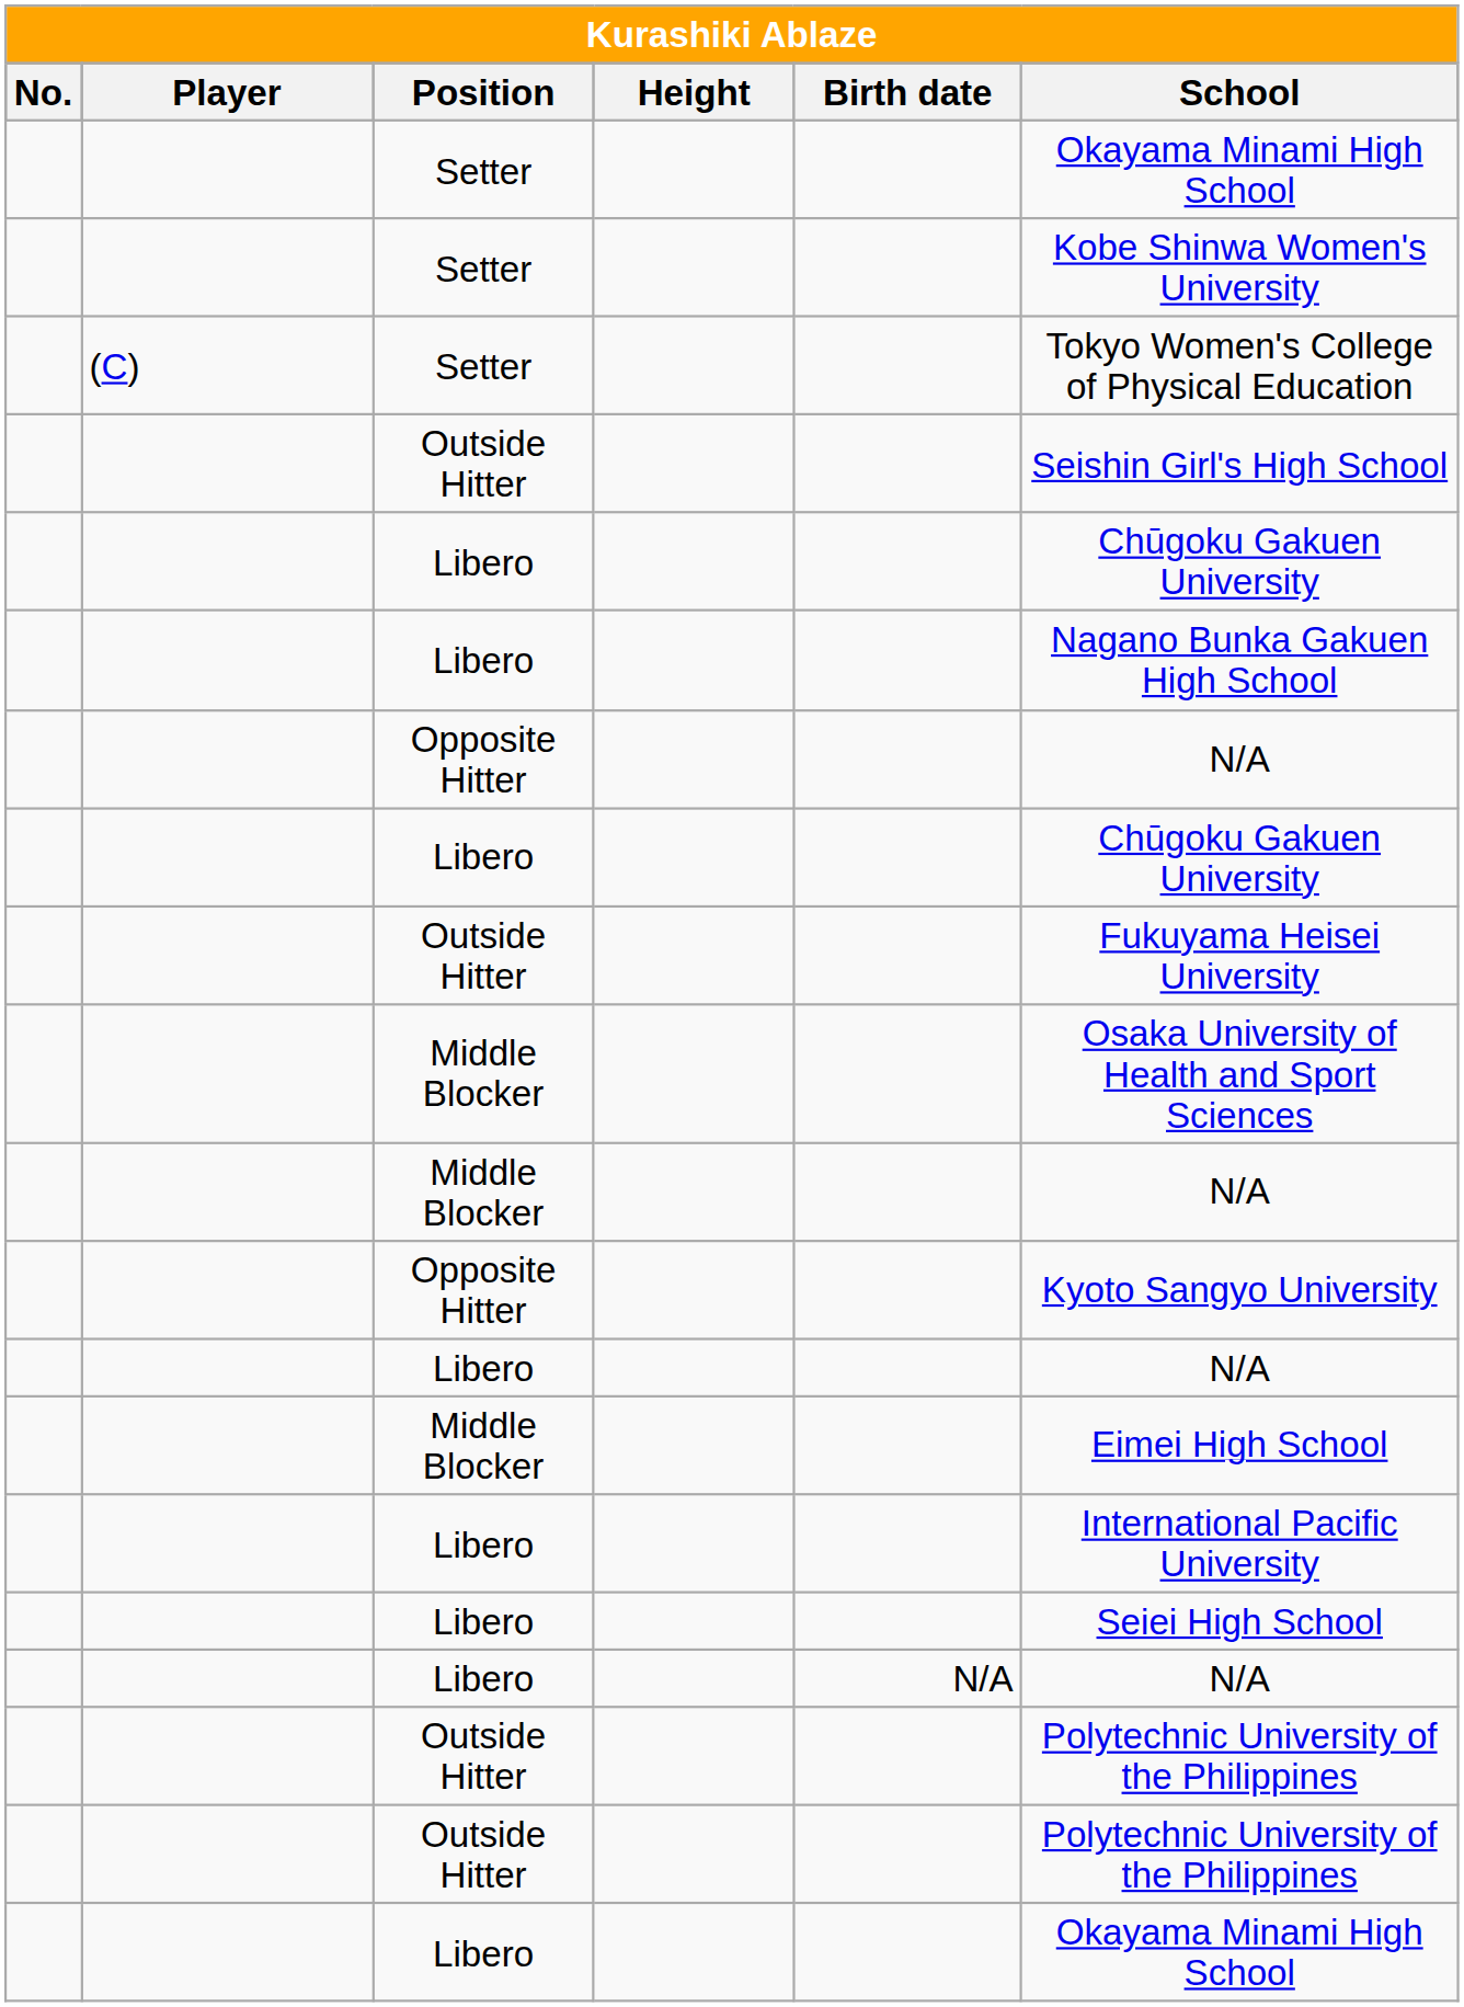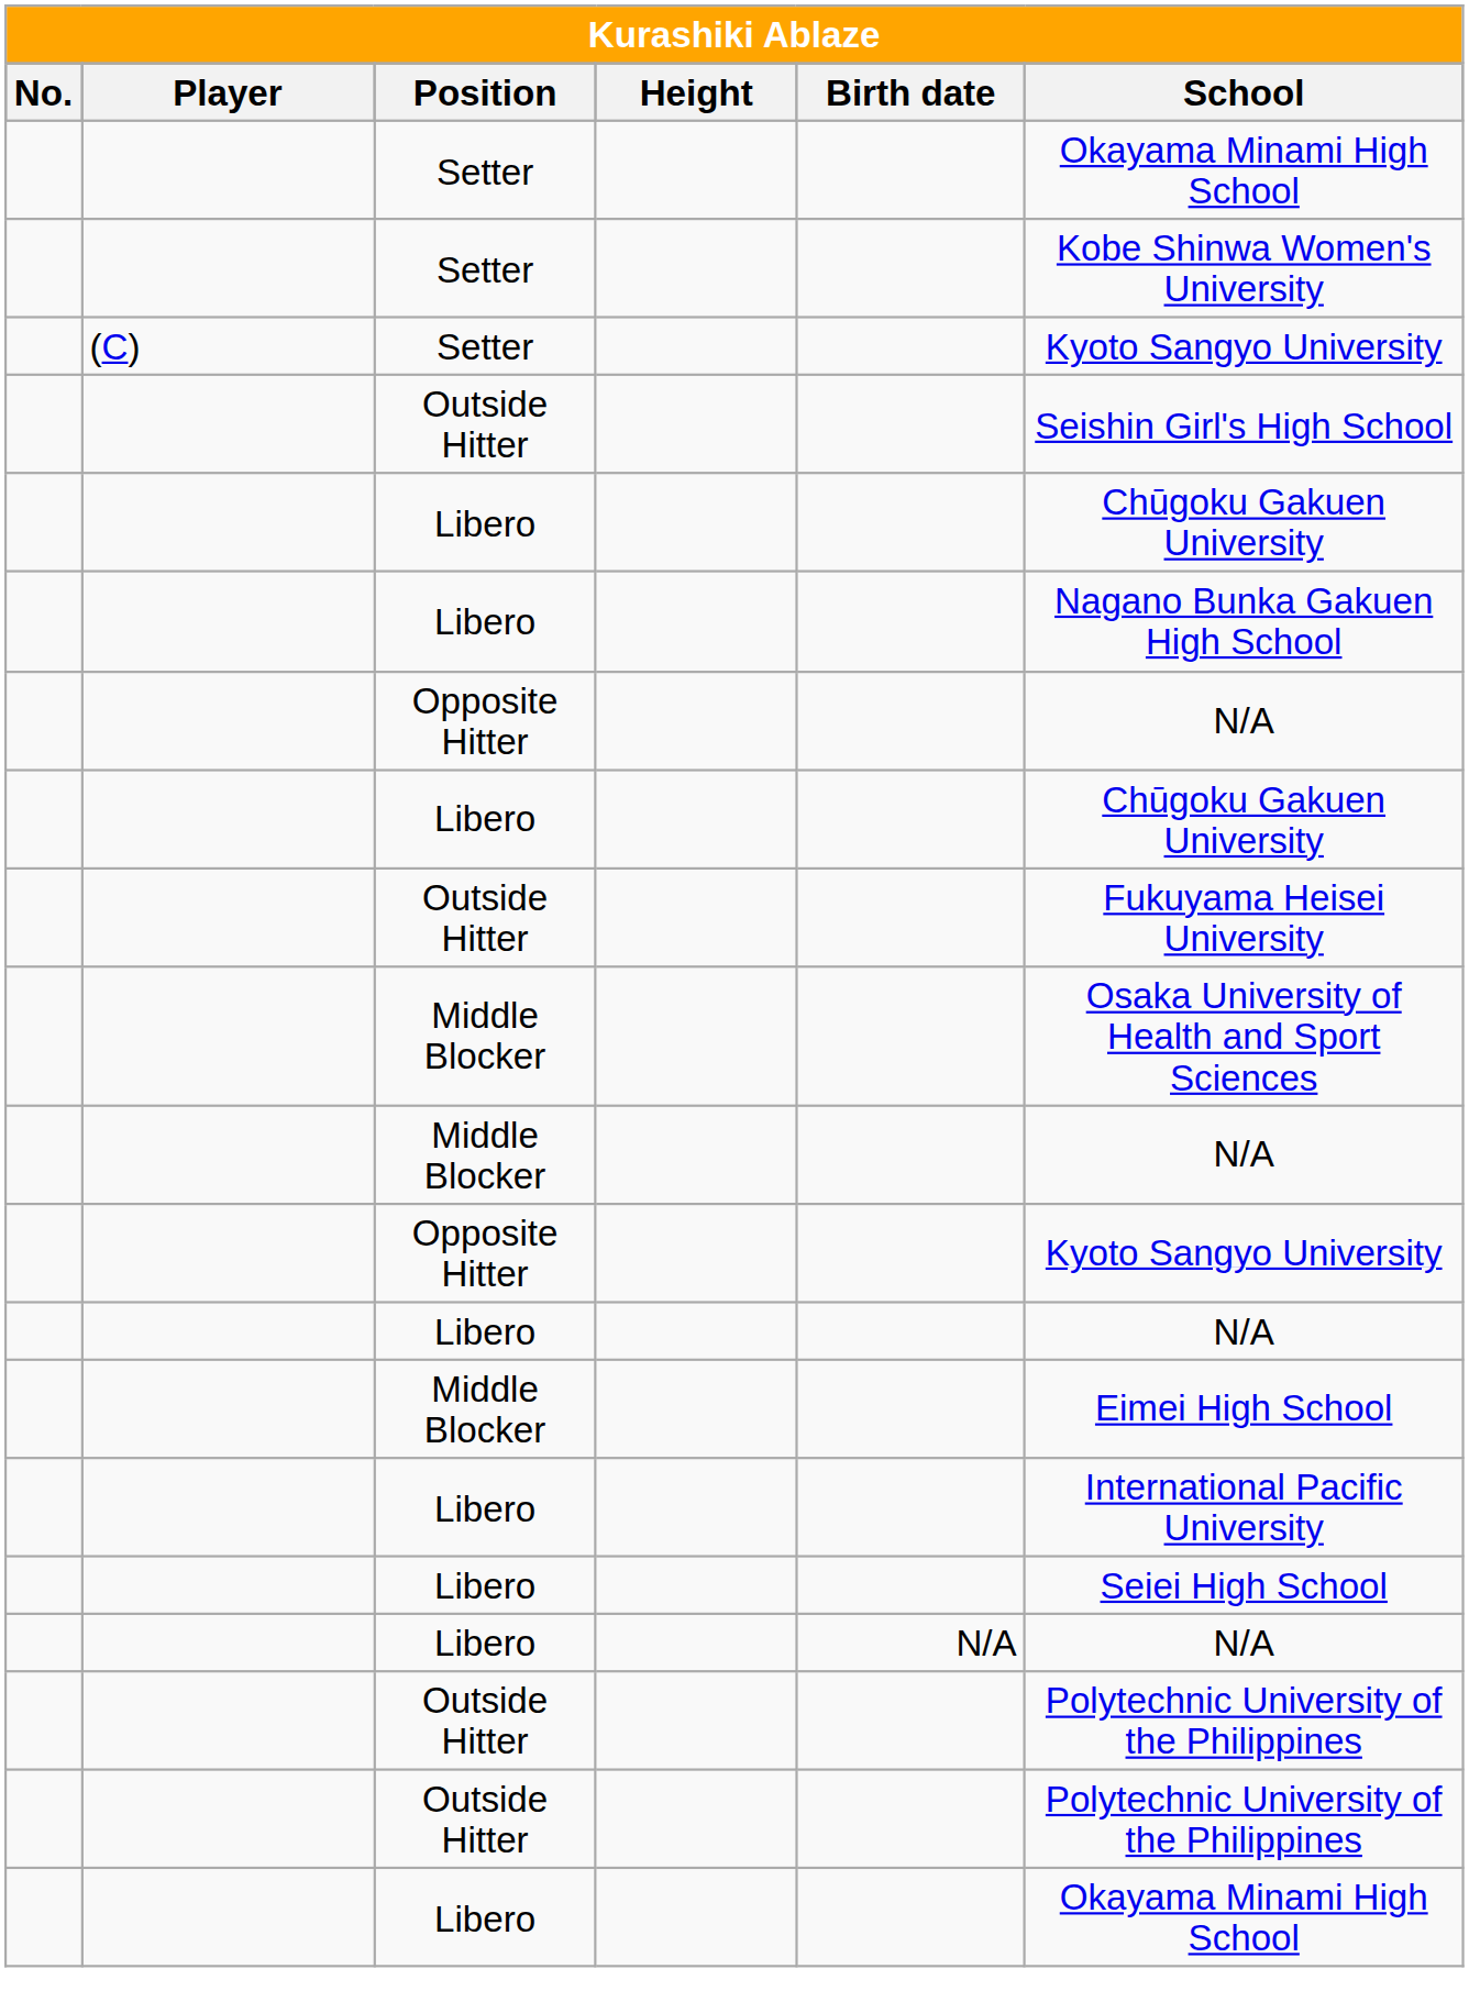(C) / Setter | School: Tokyo Women's College of Physical Education -> Kyoto Sangyo University
